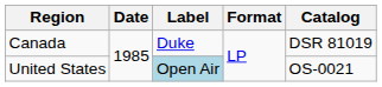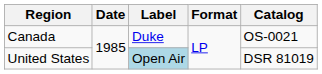Canada | Catalog: DSR 81019 -> OS-0021
United States | Catalog: OS-0021 -> DSR 81019
